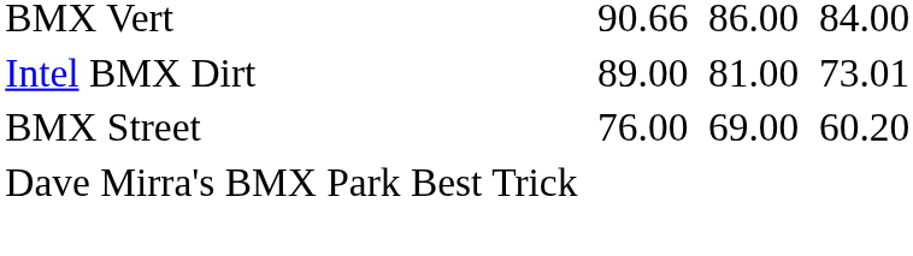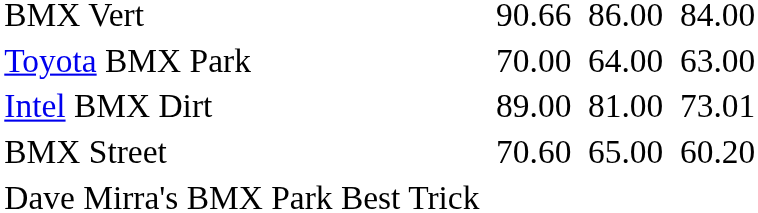+ row: Toyota BMX Park | 70.00 | 64.00 | 63.00
BMX Street | column 3: 76.00 -> 70.60
BMX Street | column 5: 69.00 -> 65.00
